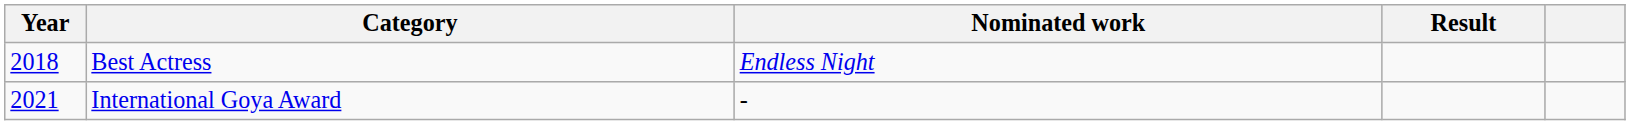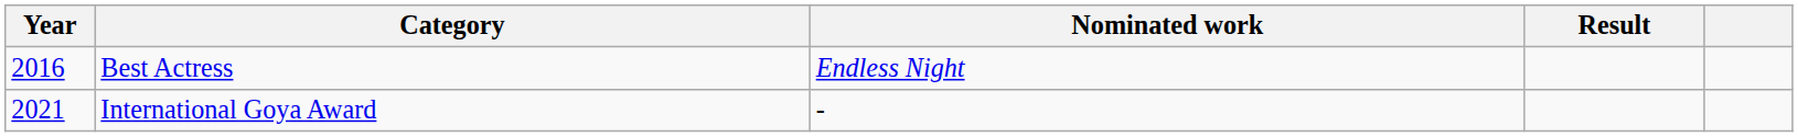Best Actress | Year: 2018 -> 2016
